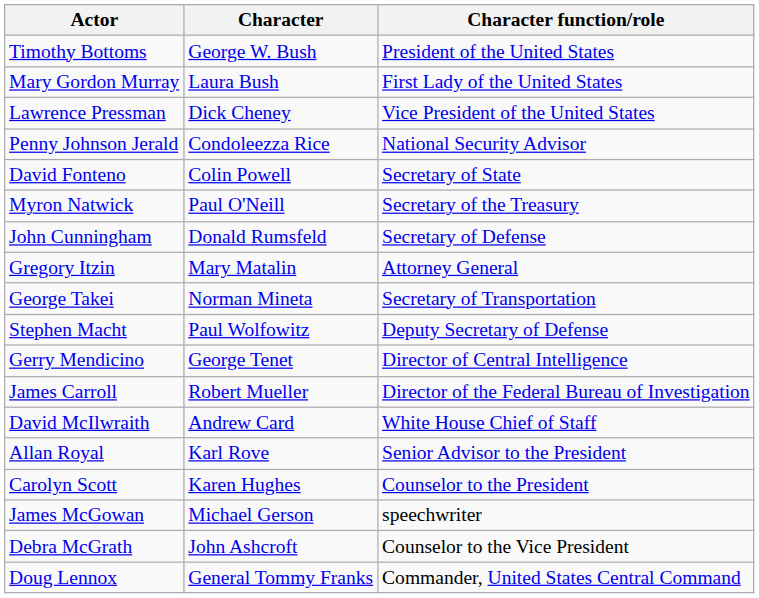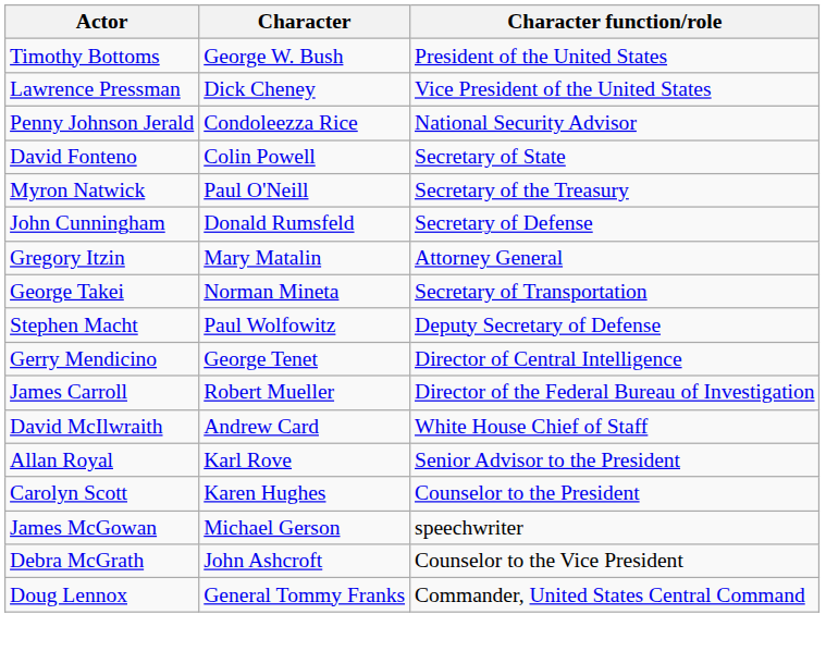- row: Mary Gordon Murray | Laura Bush | First Lady of the United States
